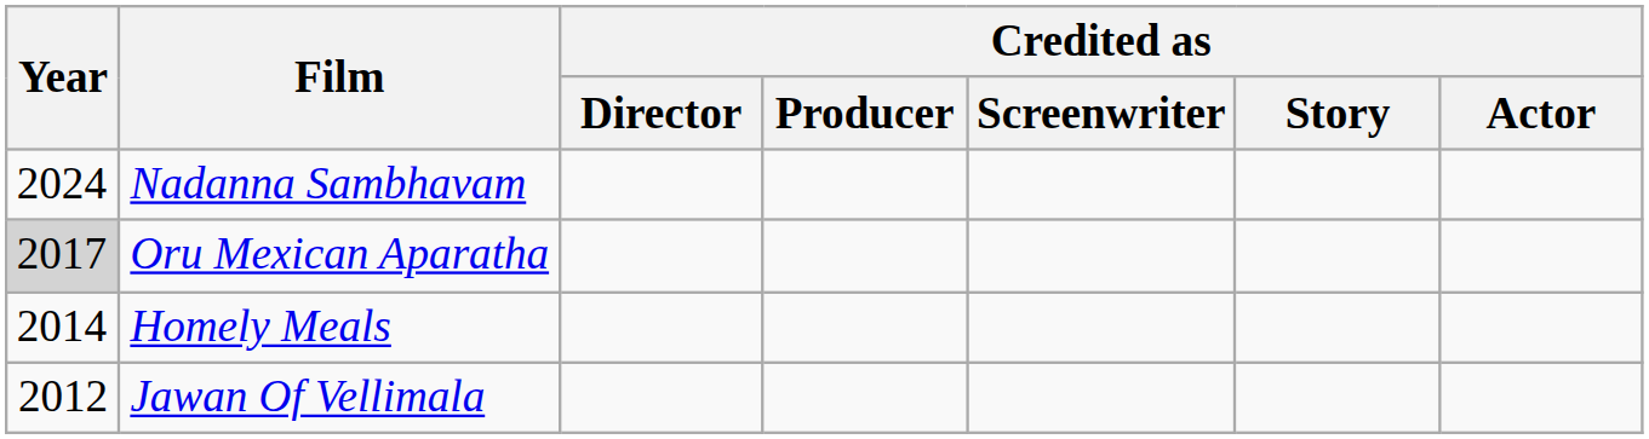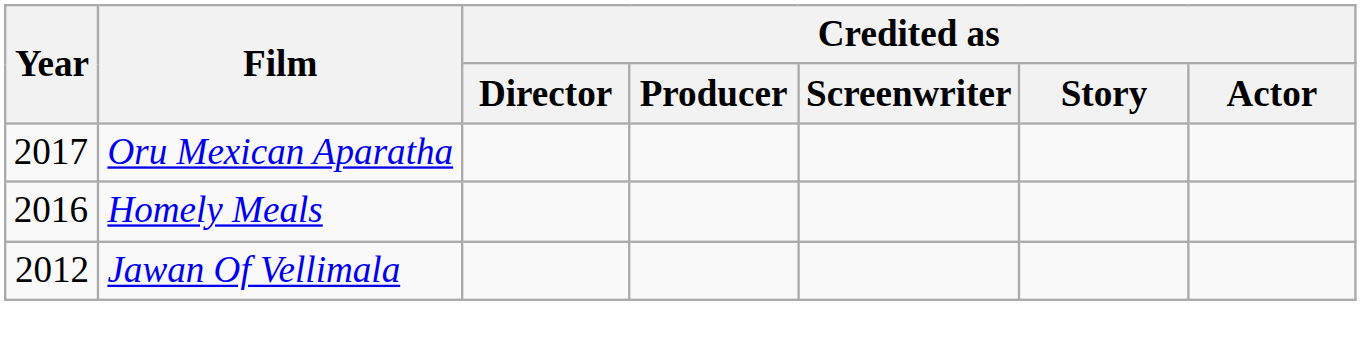- row: 2024 | Nadanna Sambhavam
Oru Mexican Aparatha | Year: lightgrey background -> no background
Homely Meals | Year: 2014 -> 2016
